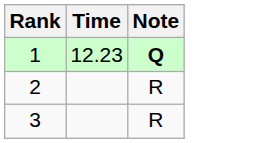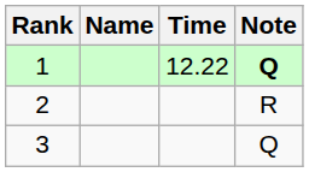+ column: Name
1 | Time: 12.23 -> 12.22
3 | Note: R -> Q
